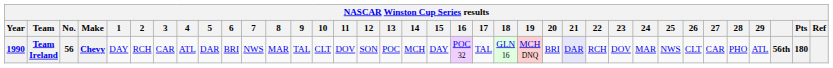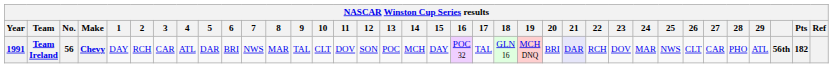Team Ireland | Year: 1990 -> 1991
Team Ireland | Pts: 180 -> 182
